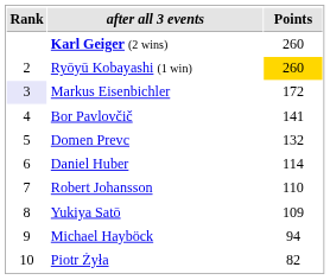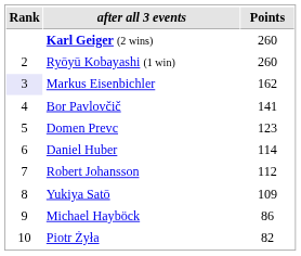Ryōyū Kobayashi (1 win) | Points: gold background -> no background
Markus Eisenbichler | Points: 172 -> 162
Domen Prevc | Points: 132 -> 123
Robert Johansson | Points: 110 -> 112
Michael Hayböck | Points: 94 -> 86
